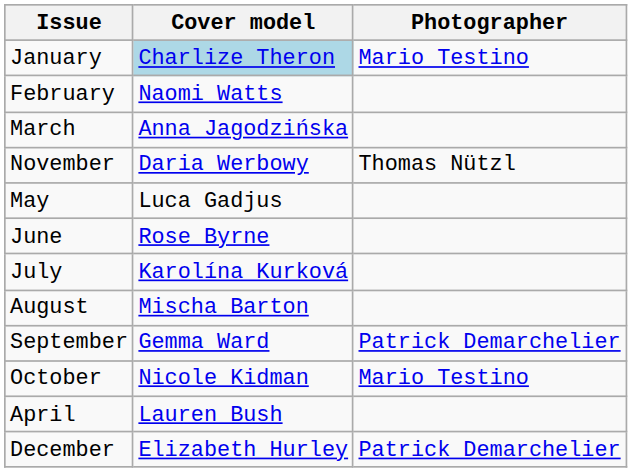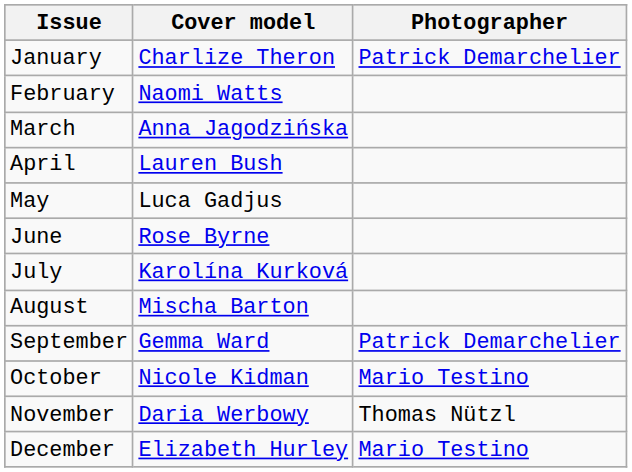January | Cover model: lightblue background -> no background
January | Photographer: Mario Testino -> Patrick Demarchelier
rows swapped: April <-> November
December | Photographer: Patrick Demarchelier -> Mario Testino
